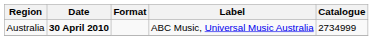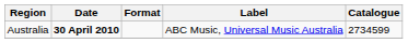Australia | Catalogue: 2734999 -> 2734599
